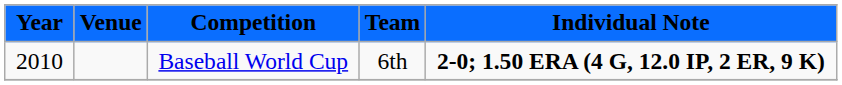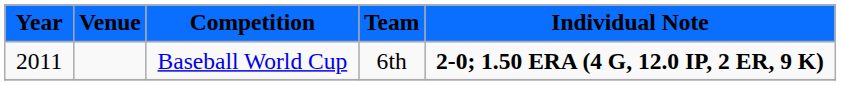Baseball World Cup | Year: 2010 -> 2011
